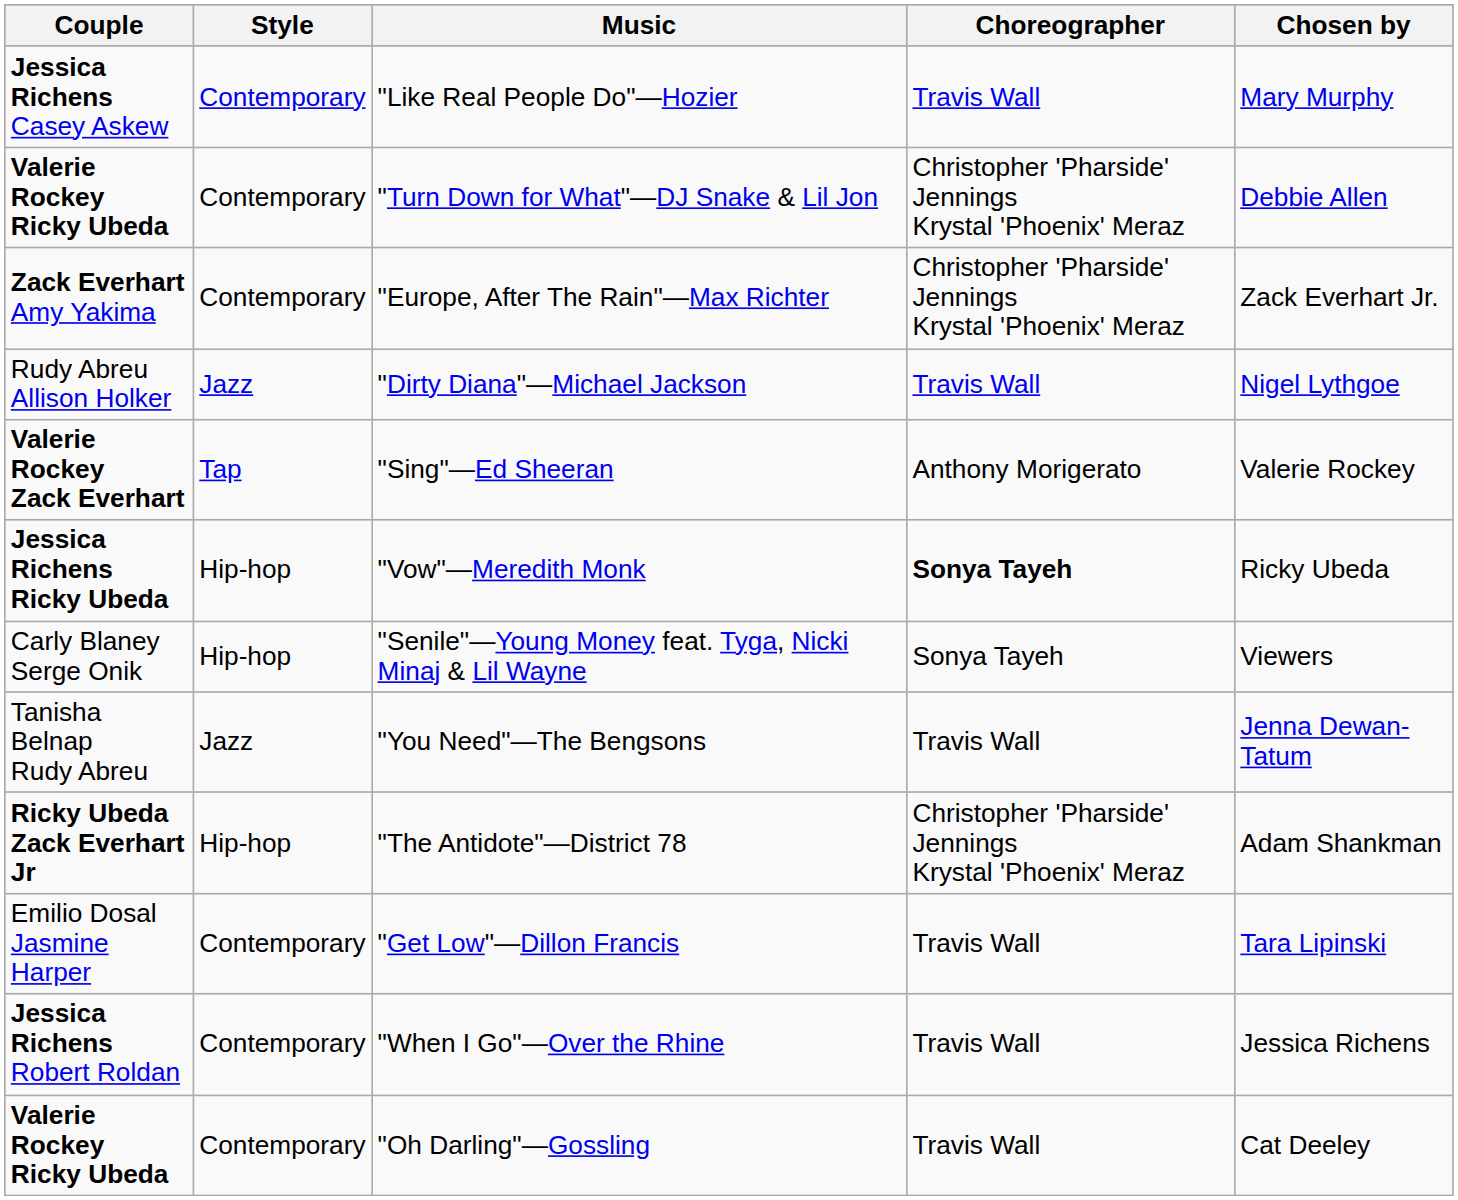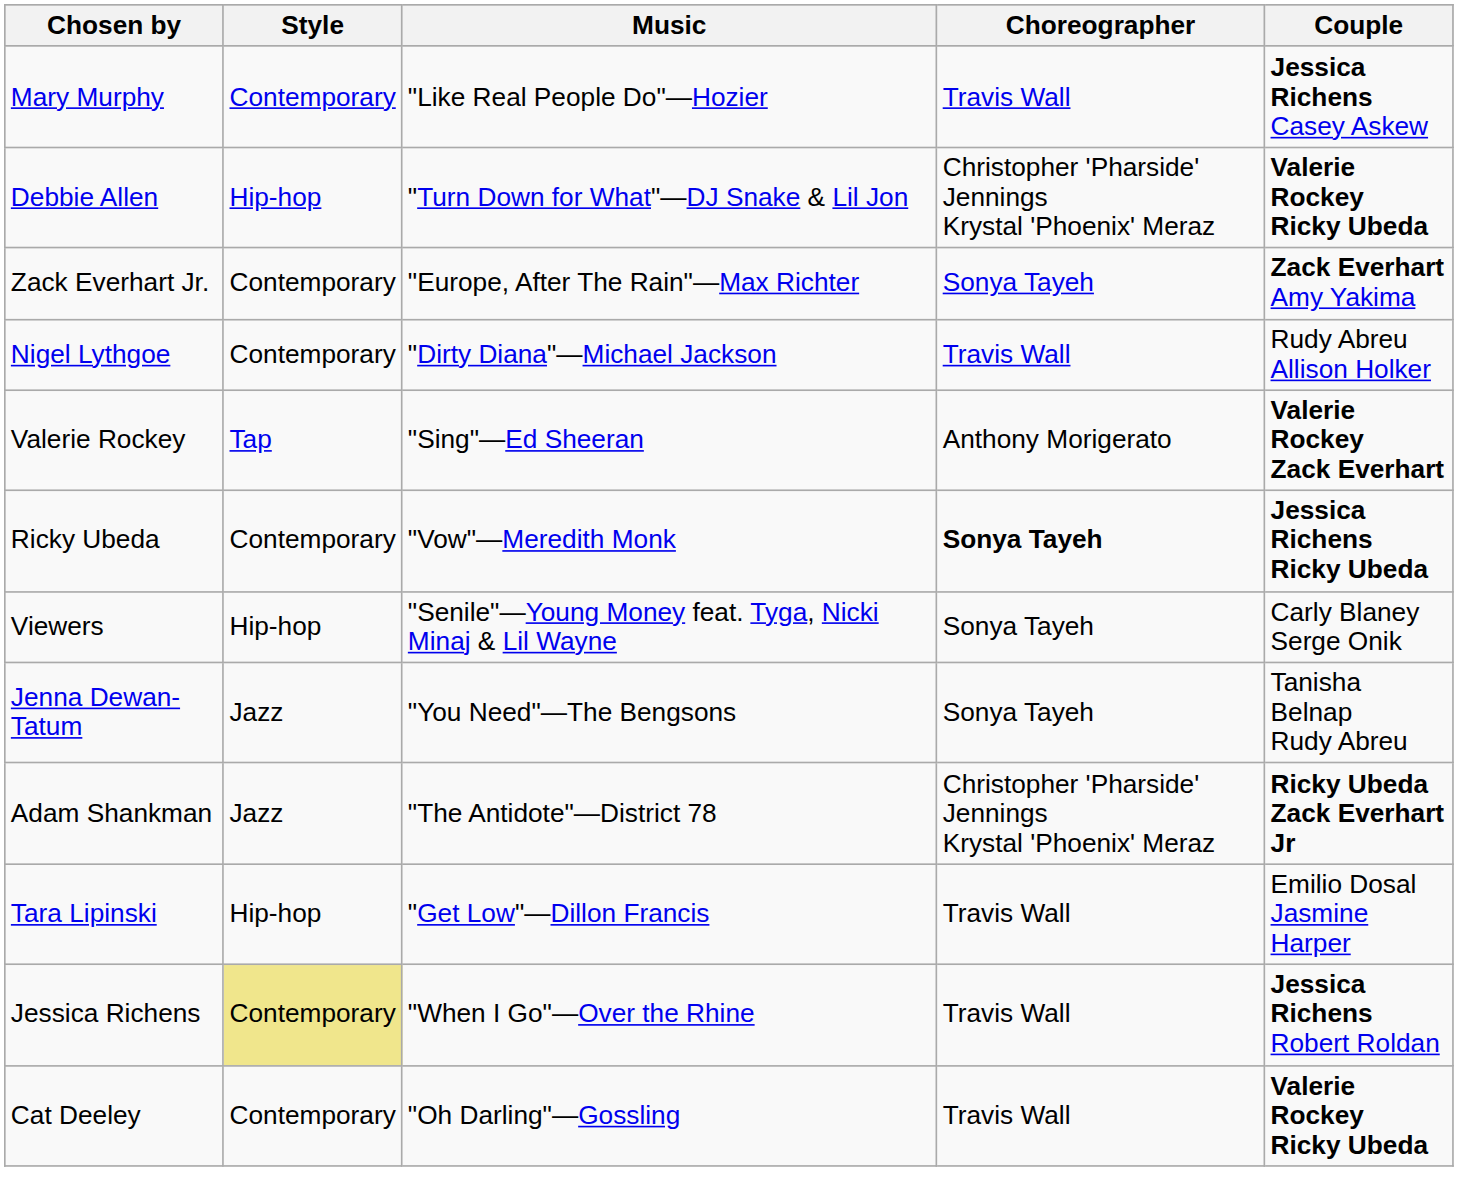columns swapped: Couple <-> Chosen by
"Turn Down for What"—DJ Snake & Lil Jon | Style: Contemporary -> Hip-hop
"Europe, After The Rain"—Max Richter | Choreographer: Christopher 'Pharside' Jennings Krystal 'Phoenix' Meraz -> Sonya Tayeh
"Dirty Diana"—Michael Jackson | Style: Jazz -> Contemporary
"Vow"—Meredith Monk | Style: Hip-hop -> Contemporary
"You Need"—The Bengsons | Choreographer: Travis Wall -> Sonya Tayeh
"The Antidote"—District 78 | Style: Hip-hop -> Jazz
"Get Low"—Dillon Francis | Style: Contemporary -> Hip-hop
"When I Go"—Over the Rhine | Style: no background -> khaki background
